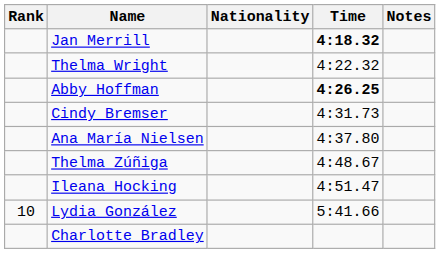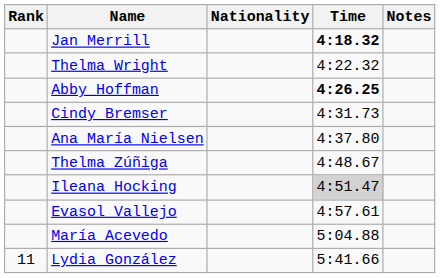Ileana Hocking | Time: no background -> lightgrey background
+ row: Evasol Vallejo | 4:57.61
+ row: María Acevedo | 5:04.88
Lydia González | Rank: 10 -> 11
- row: Charlotte Bradley
